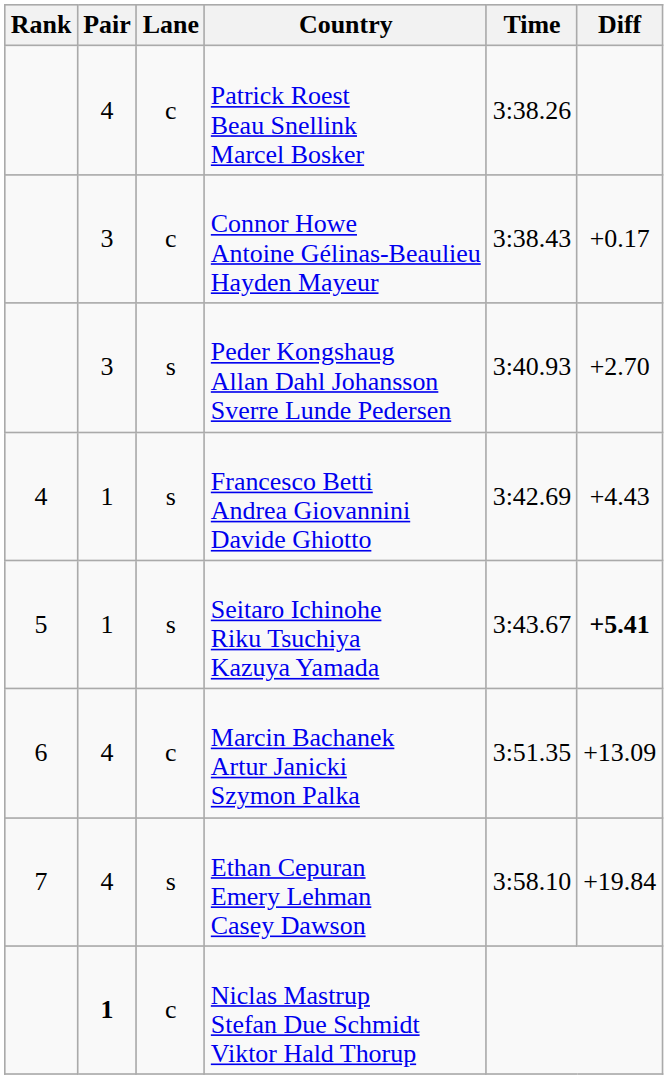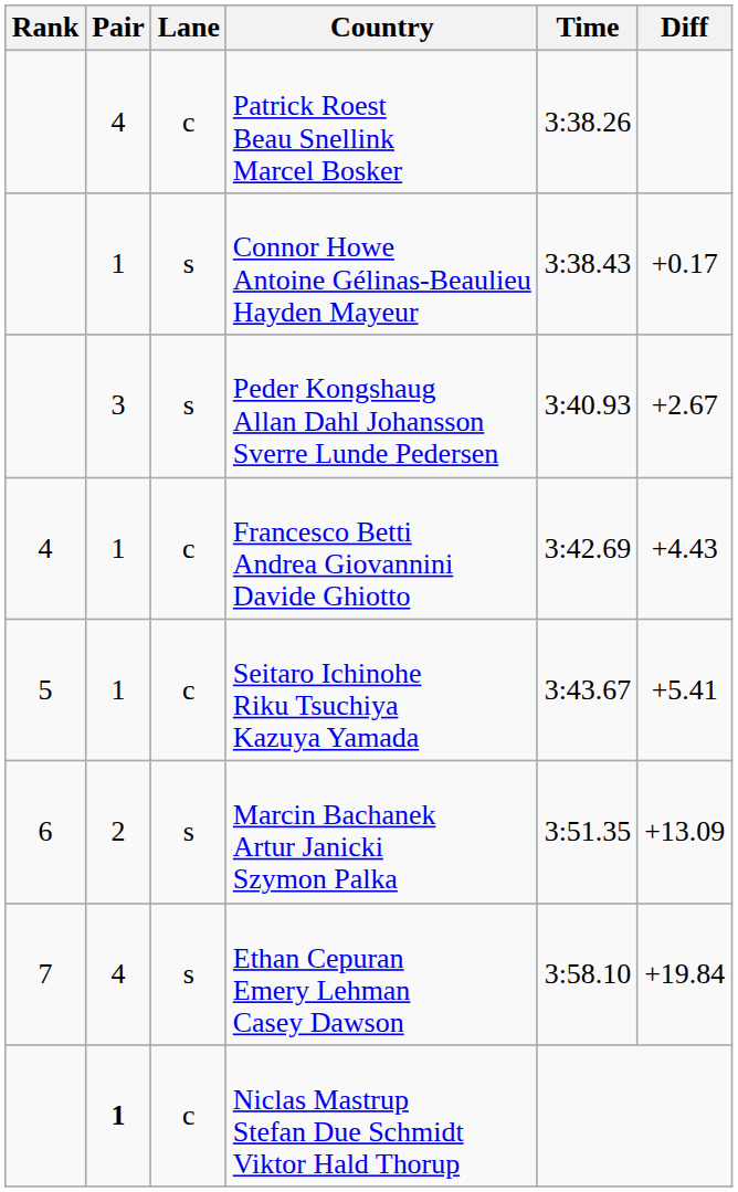Connor Howe Antoine Gélinas-Beaulieu Hayden Mayeur | Pair: 3 -> 1
Connor Howe Antoine Gélinas-Beaulieu Hayden Mayeur | Lane: c -> s
Peder Kongshaug Allan Dahl Johansson Sverre Lunde Pedersen | Diff: +2.70 -> +2.67
Francesco Betti Andrea Giovannini Davide Ghiotto | Lane: s -> c
Seitaro Ichinohe Riku Tsuchiya Kazuya Yamada | Lane: s -> c
Seitaro Ichinohe Riku Tsuchiya Kazuya Yamada | Diff: bold -> normal
Marcin Bachanek Artur Janicki Szymon Palka | Pair: 4 -> 2
Marcin Bachanek Artur Janicki Szymon Palka | Lane: c -> s
